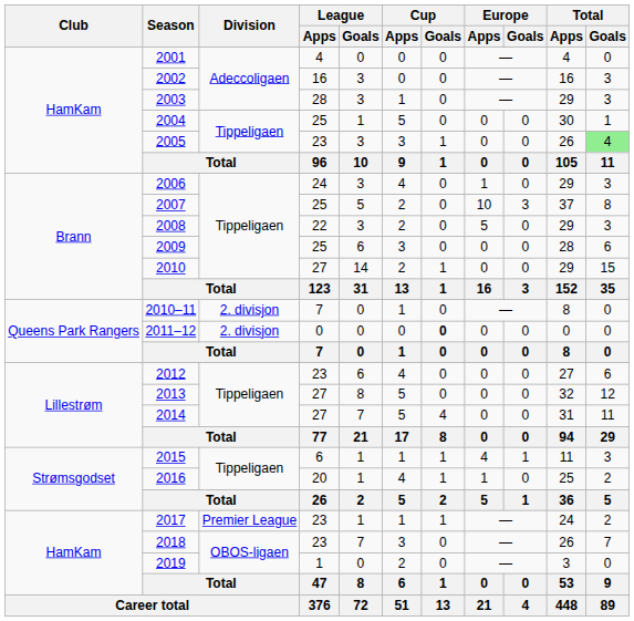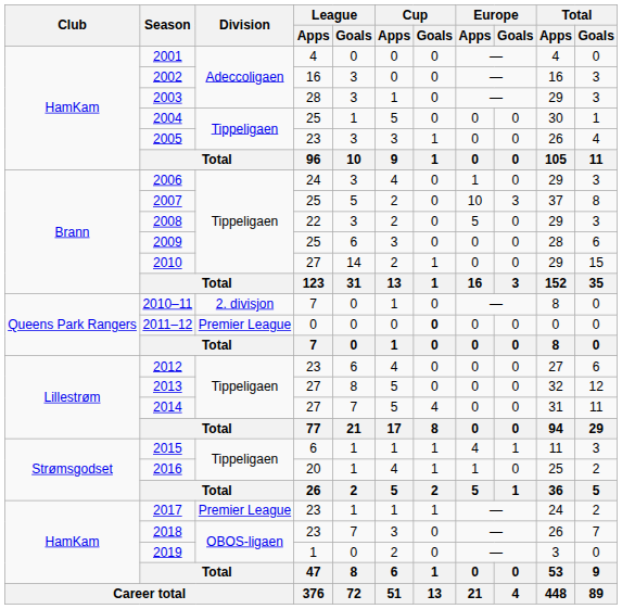2005 | Total / Goals: lightgreen background -> no background
2011–12 | Division: 2. divisjon -> Premier League
